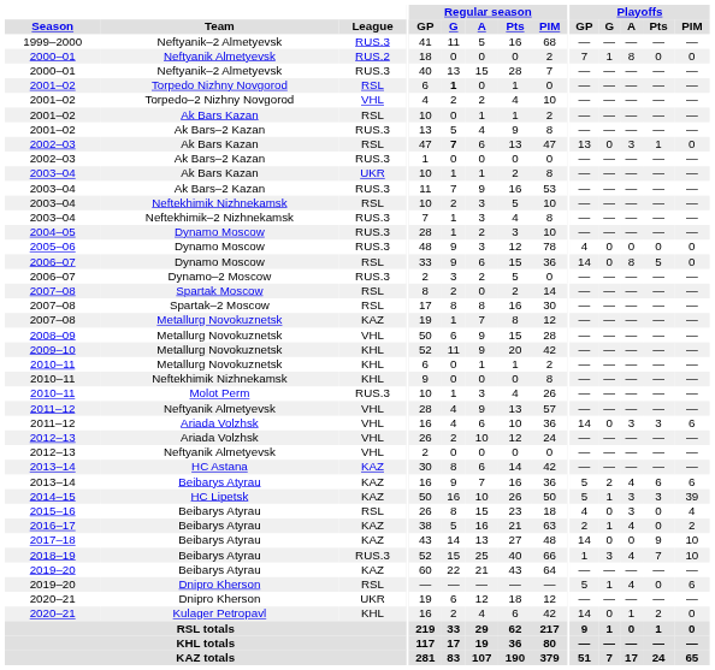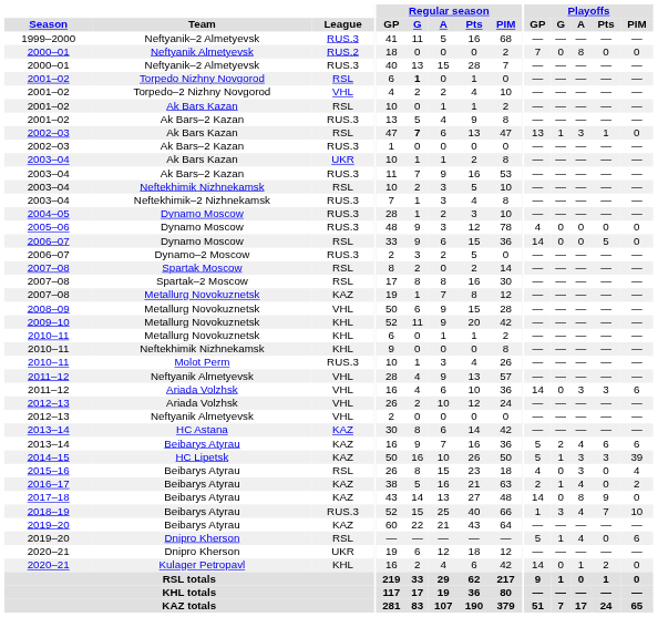2000–01 / Neftyanik Almetyevsk | Playoffs / G: 1 -> 0
2002–03 / Ak Bars Kazan | Playoffs / G: 0 -> 1
2006–07 / Dynamo Moscow | Playoffs / A: 8 -> 0
2017–18 | Playoffs / A: 0 -> 8
2017–18 | Playoffs / PIM: 10 -> 0
